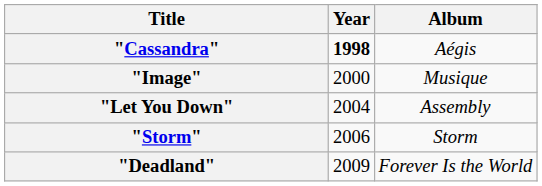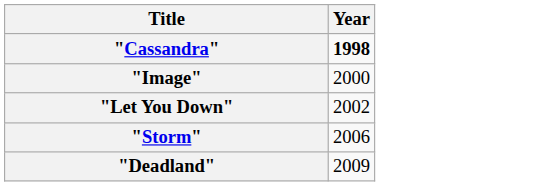- column: Album | Aégis | Musique | Assembly | Storm | Forever Is the World
"Let You Down" | Year: 2004 -> 2002
